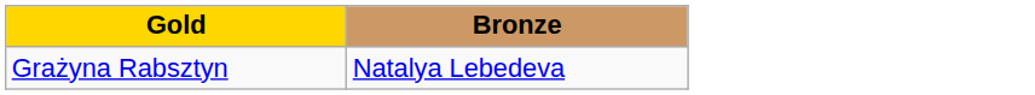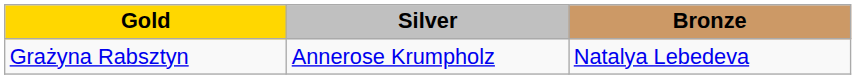+ column: Silver | Annerose Krumpholz
